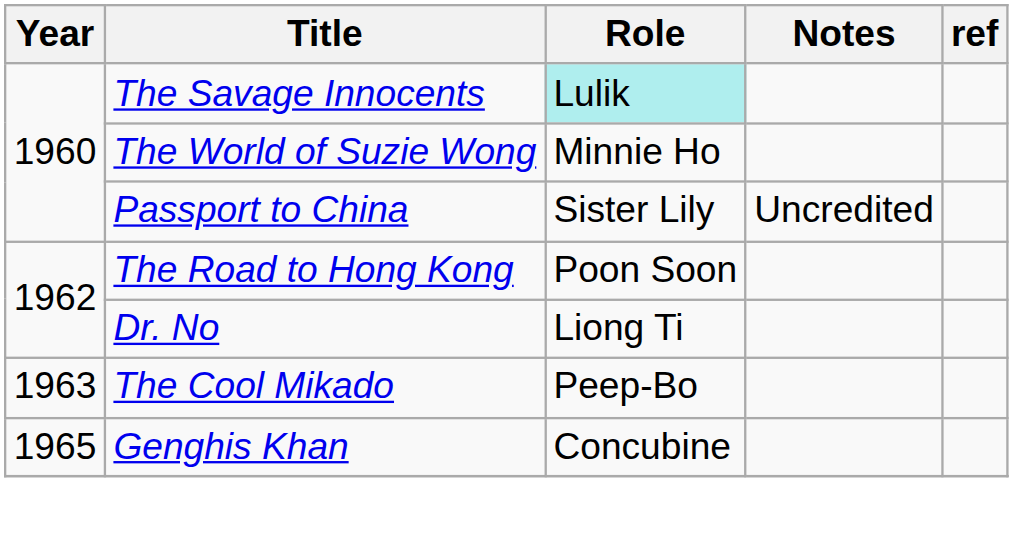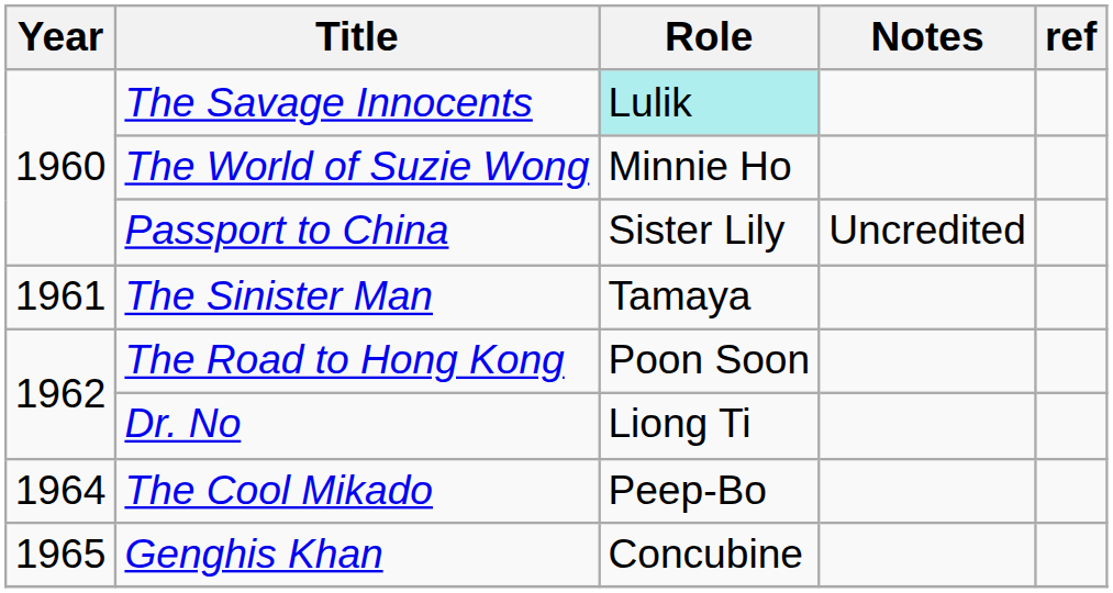+ row: 1961 | The Sinister Man | Tamaya
The Cool Mikado | Year: 1963 -> 1964
